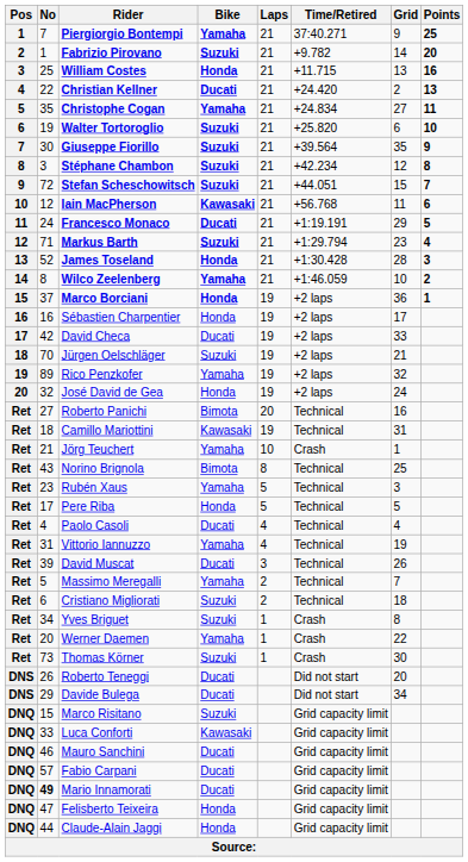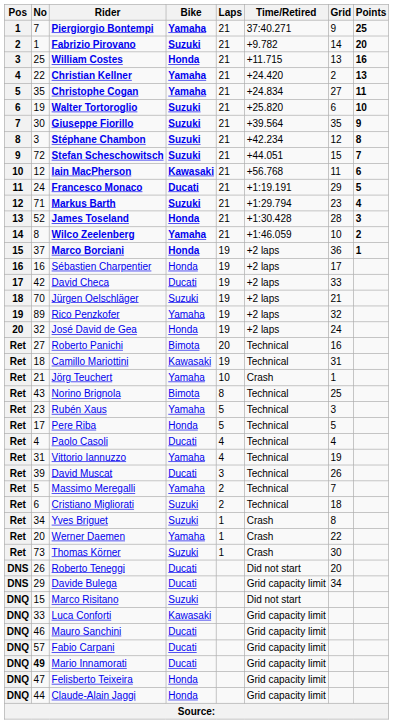Christian Kellner | Bike: Ducati -> Yamaha
Davide Bulega | Time/Retired: Did not start -> Grid capacity limit
Marco Risitano | Time/Retired: Grid capacity limit -> Did not start
